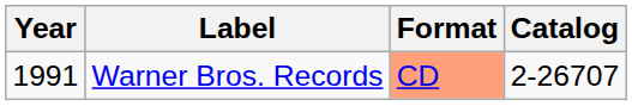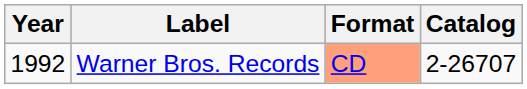Warner Bros. Records | Year: 1991 -> 1992
